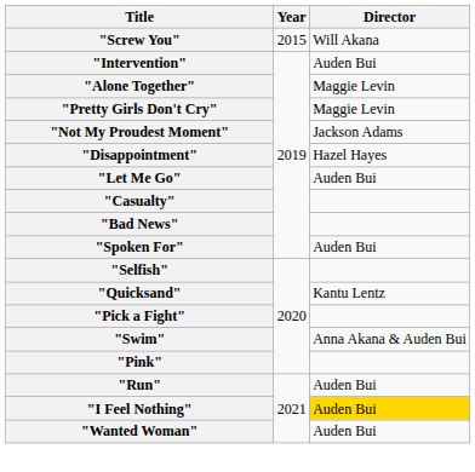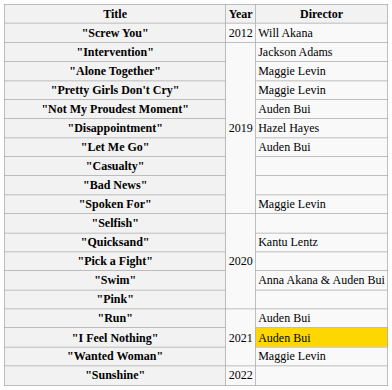"Screw You" | Year: 2015 -> 2012
"Intervention" | Director: Auden Bui -> Jackson Adams
"Not My Proudest Moment" | Director: Jackson Adams -> Auden Bui
"Spoken For" | Director: Auden Bui -> Maggie Levin
"Wanted Woman" | Director: Auden Bui -> Maggie Levin
+ row: "Sunshine" | 2022
